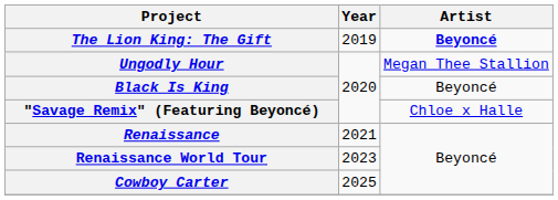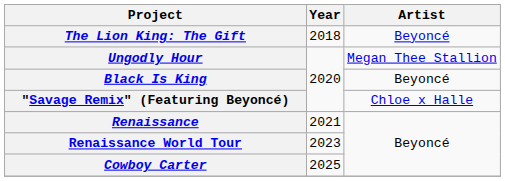The Lion King: The Gift | Year: 2019 -> 2018
The Lion King: The Gift | Artist: bold -> normal
